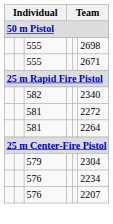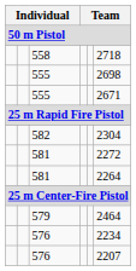+ row: 558 | 2718
582 | column 6: 2340 -> 2304
579 | column 6: 2304 -> 2464
